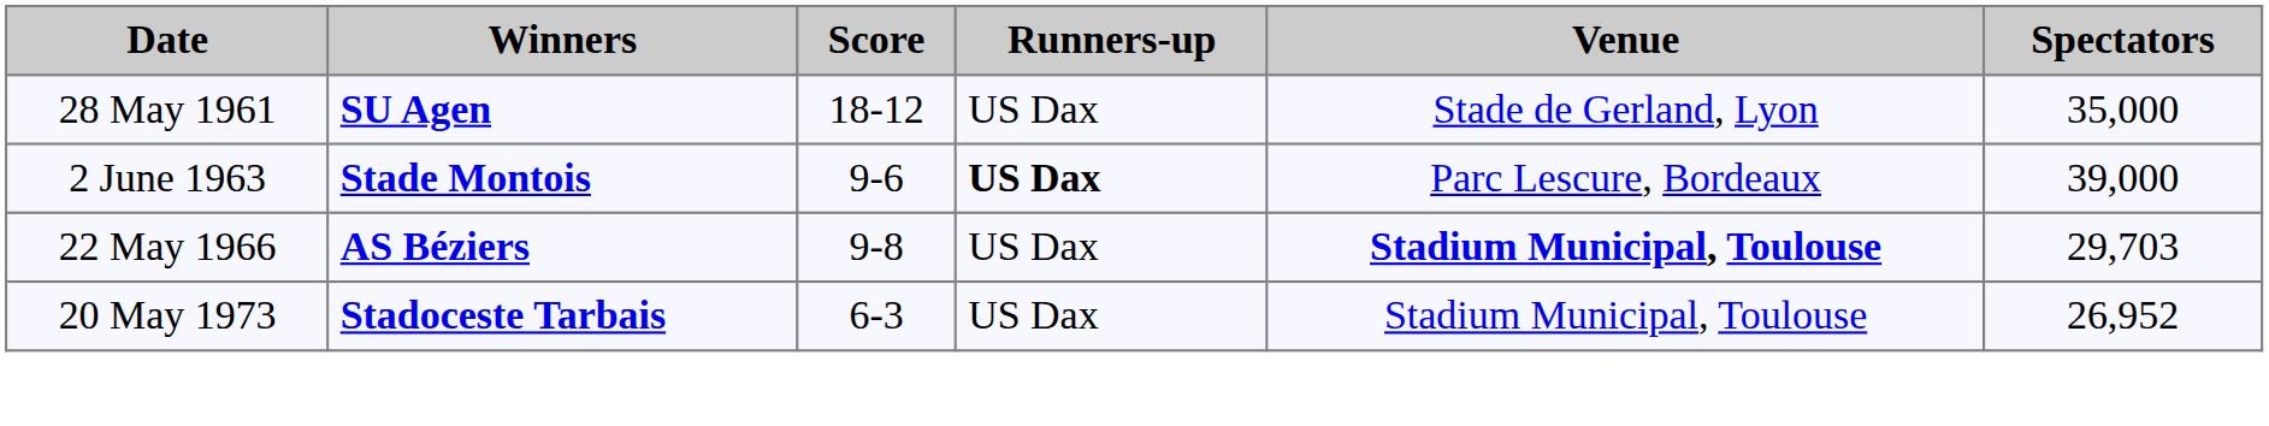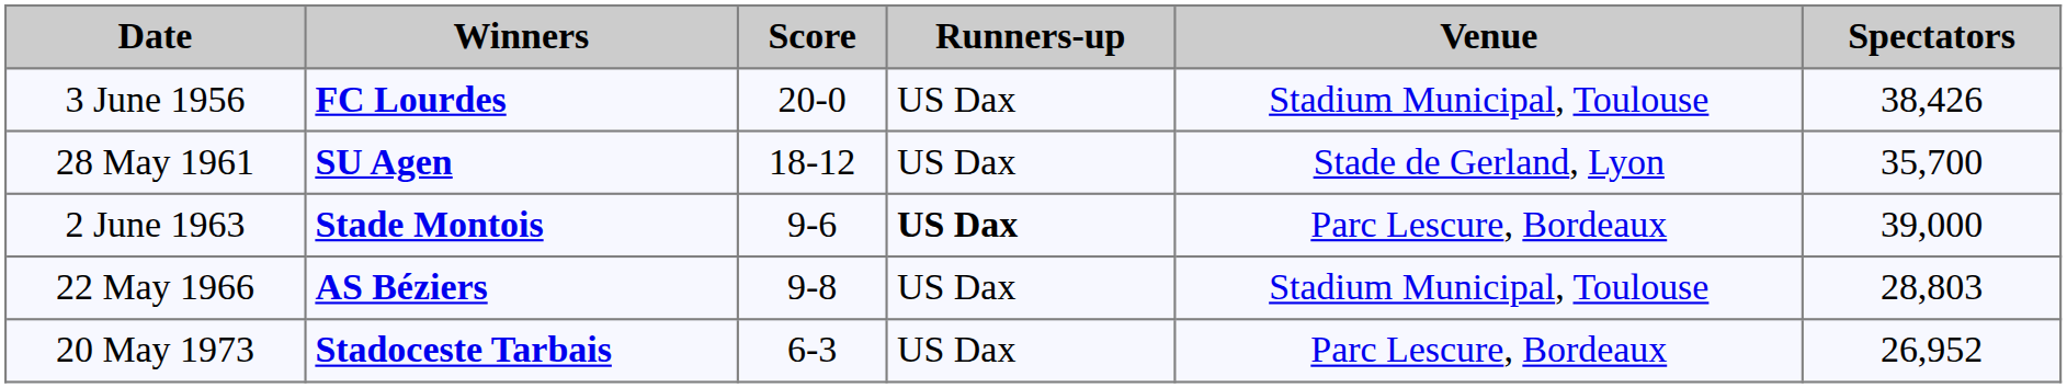+ row: 3 June 1956 | FC Lourdes | 20-0 | US Dax | Stadium Municipal, Toulouse | 38,426
28 May 1961 | Spectators: 35,000 -> 35,700
22 May 1966 | Venue: bold -> normal
22 May 1966 | Spectators: 29,703 -> 28,803
20 May 1973 | Venue: Stadium Municipal, Toulouse -> Parc Lescure, Bordeaux
